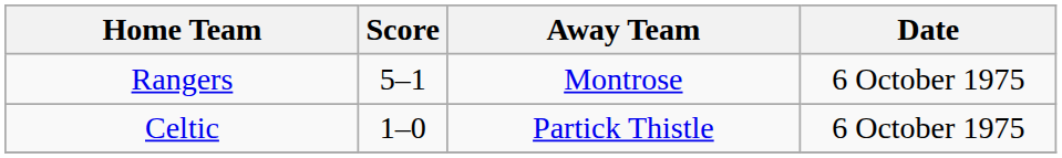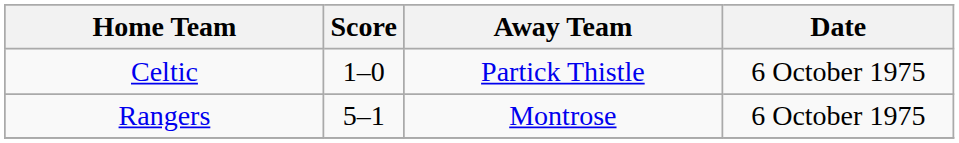rows swapped: Celtic <-> Rangers
